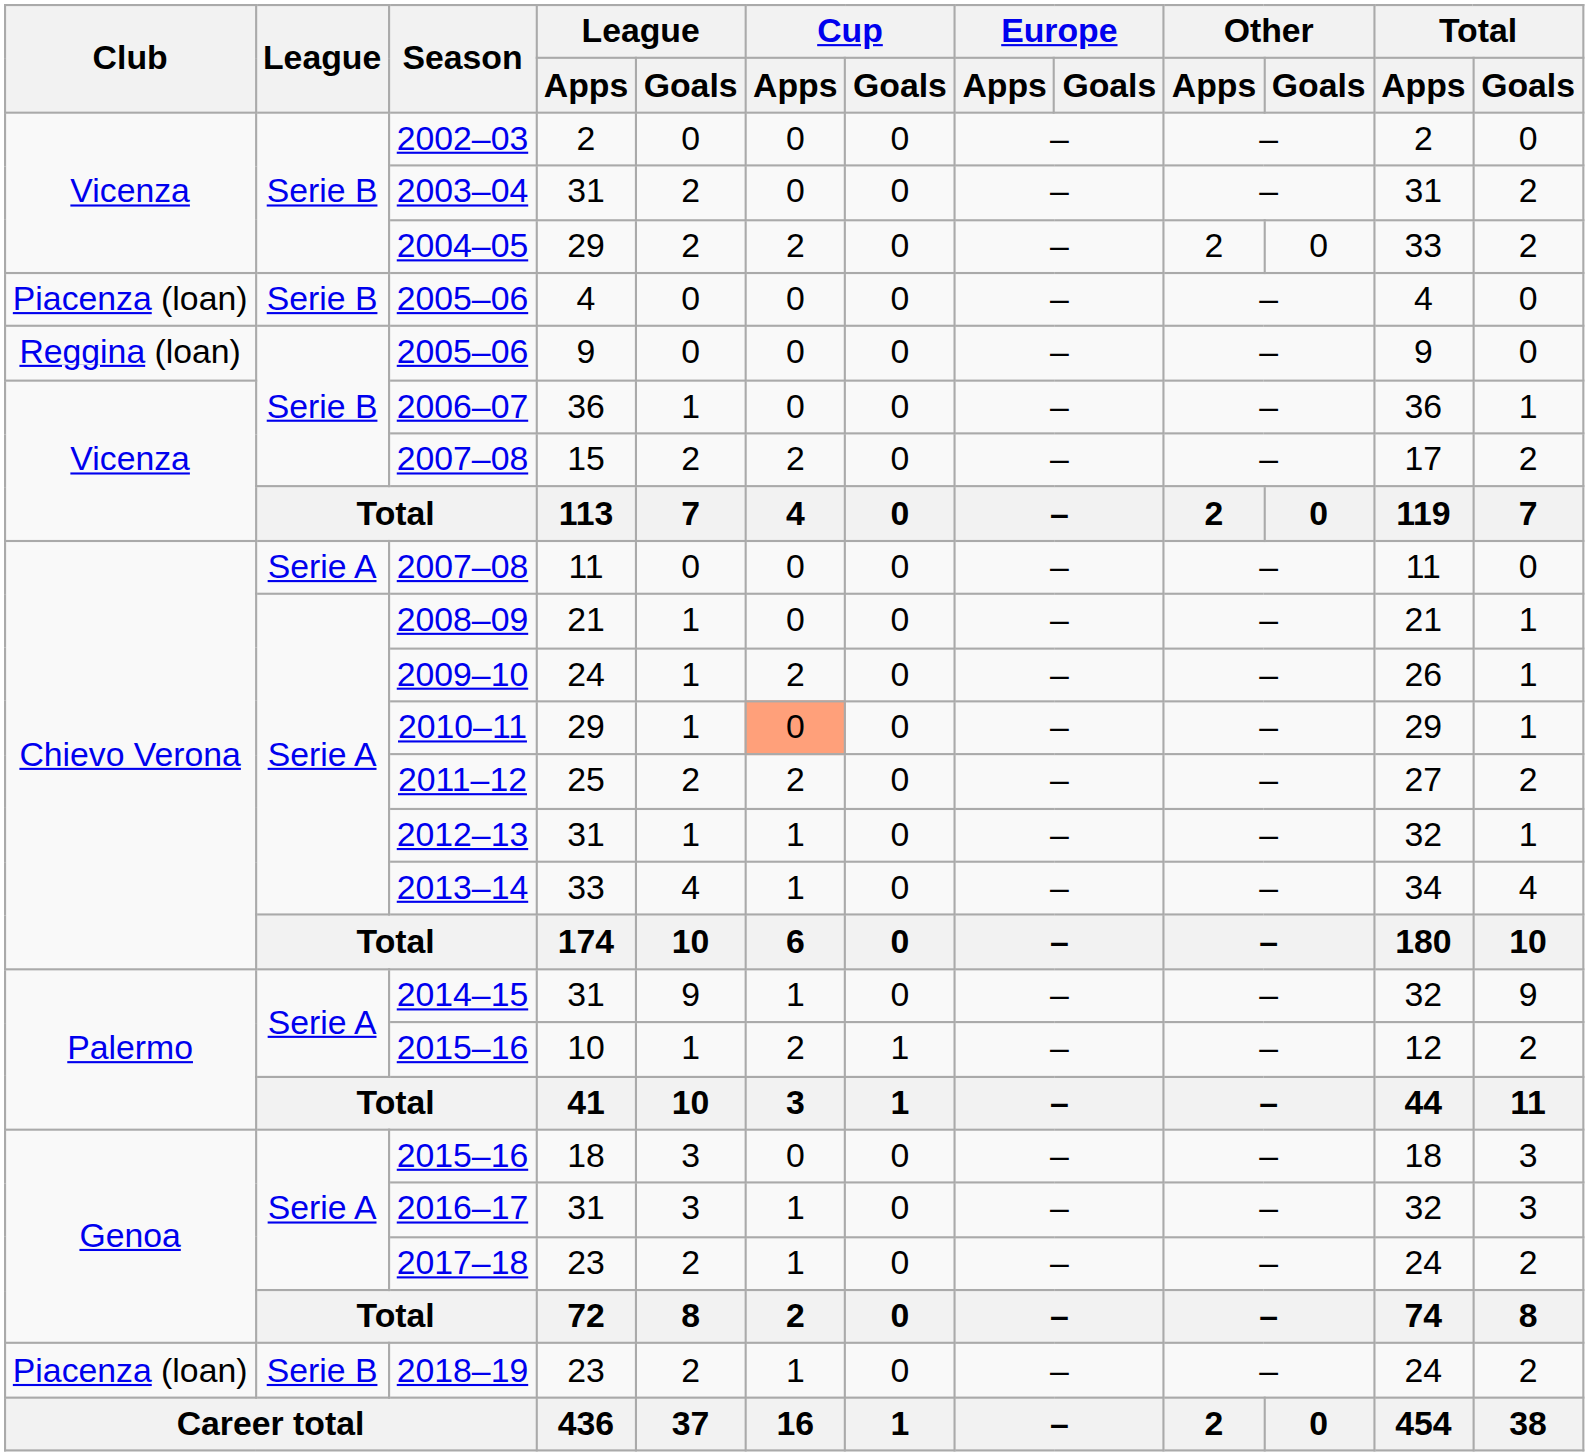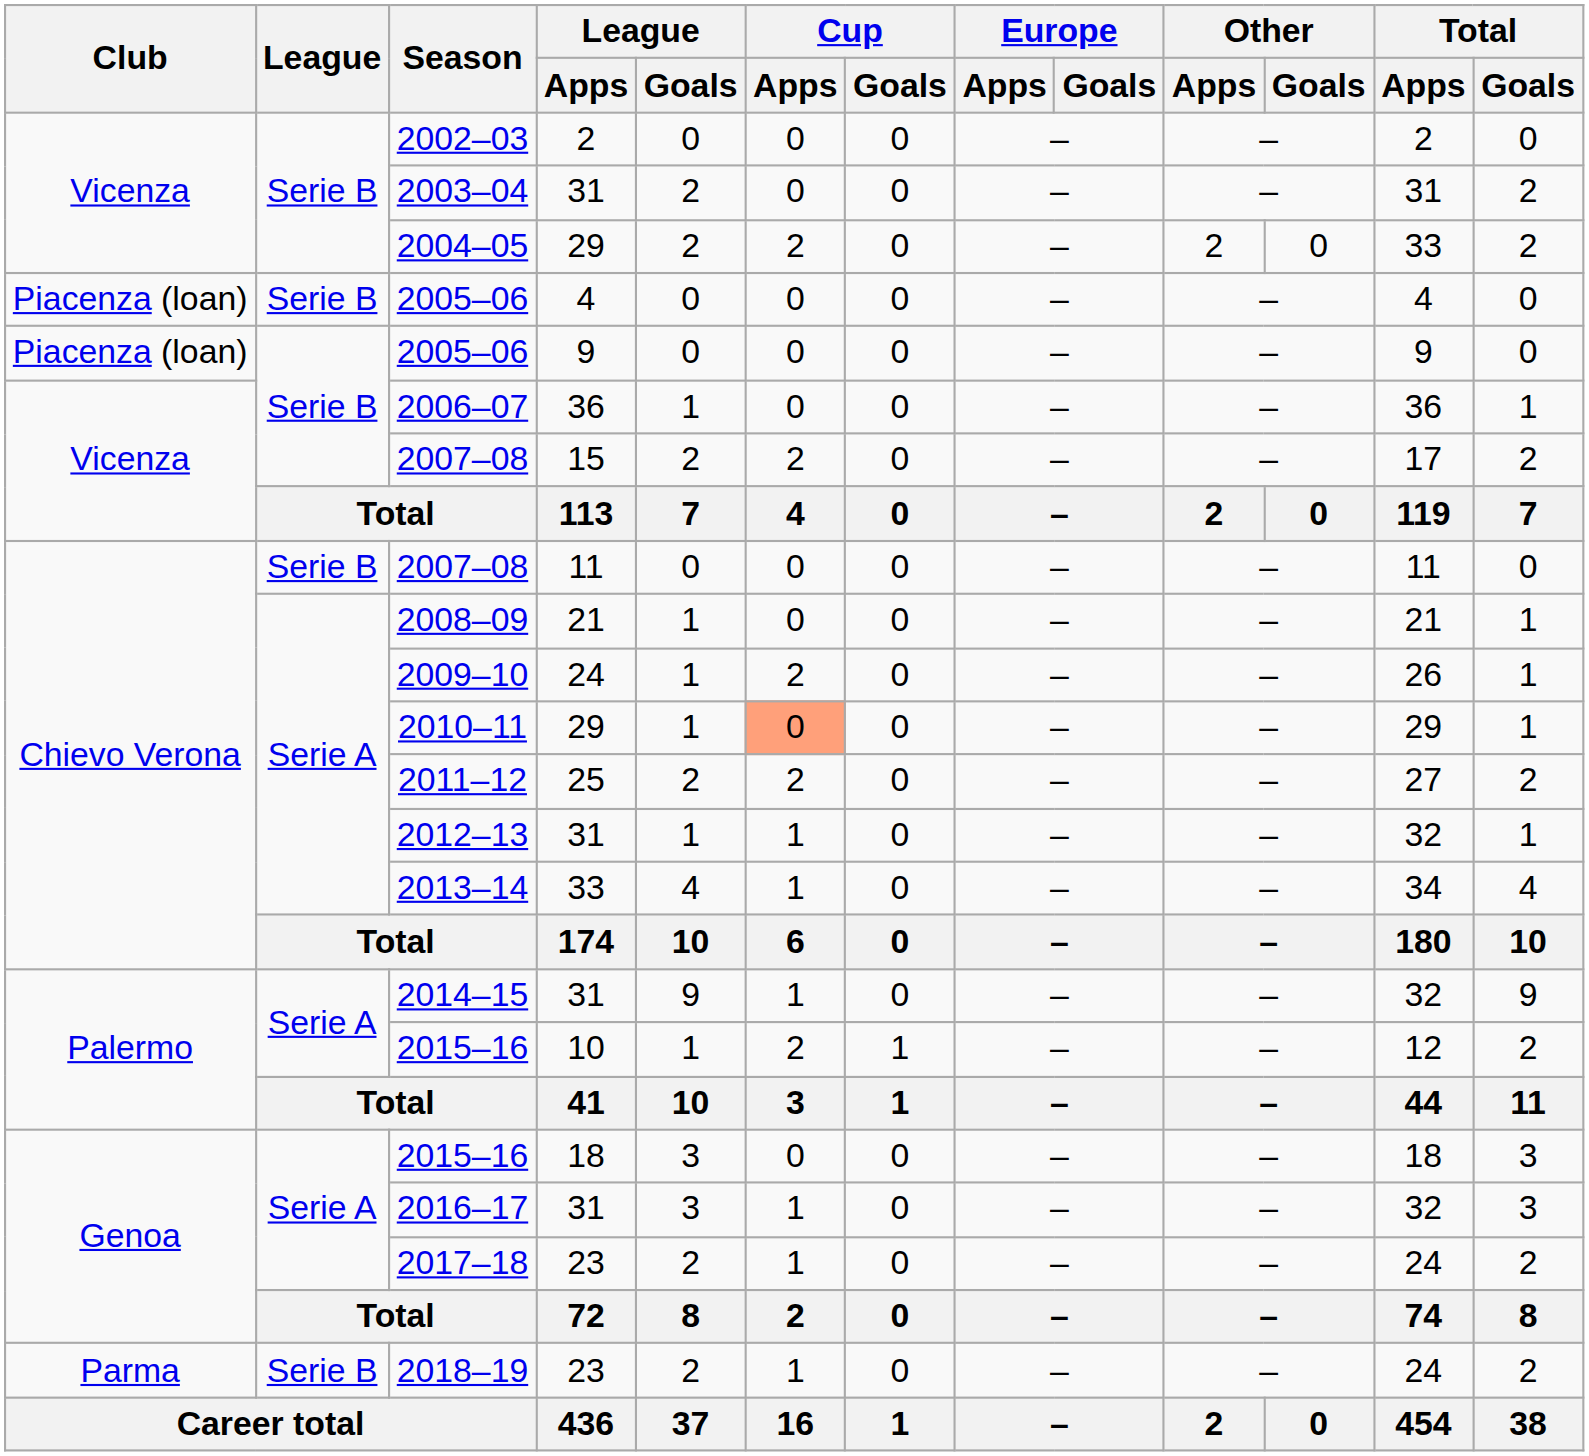2005–06 / 9 | Club: Reggina (loan) -> Piacenza (loan)
2007–08 / 11 | League: Serie A -> Serie B
2018–19 | Club: Piacenza (loan) -> Parma
